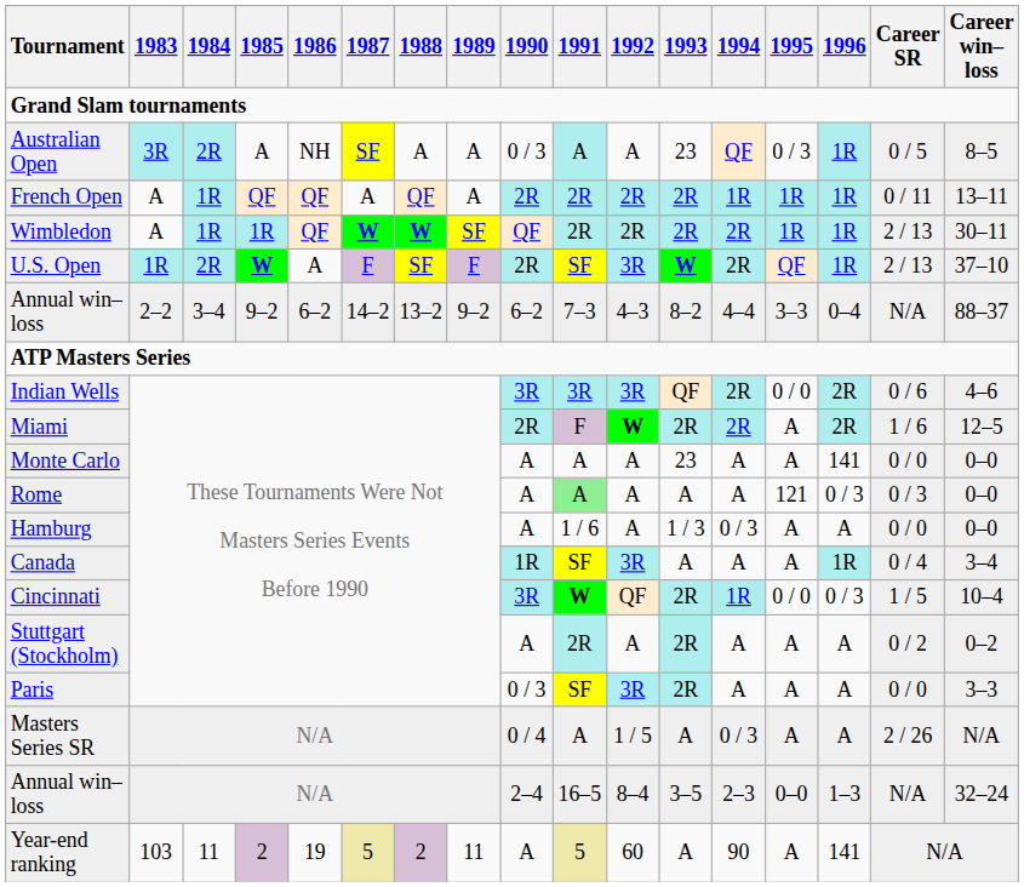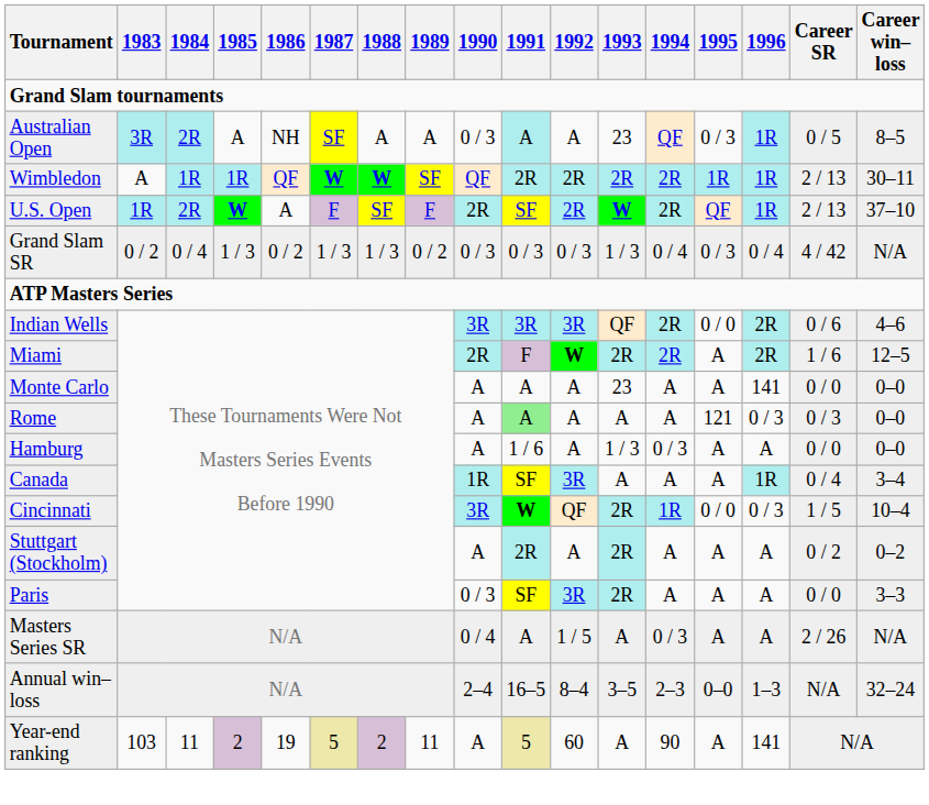- row: French Open | A | 1R | QF | QF | A | QF | A | 2R | 2R | 2R | 2R | 1R | 1R | 1R | 0 / 11 | 13–11
U.S. Open | 1992: 3R -> 2R
+ row: Grand Slam SR | 0 / 2 | 0 / 4 | 1 / 3 | 0 / 2 | 1 / 3 | 1 / 3 | 0 / 2 | 0 / 3 | 0 / 3 | 0 / 3 | 1 / 3 | 0 / 4 | 0 / 3 | 0 / 4 | 4 / 42 | N/A
- row: Annual win–loss | 2–2 | 3–4 | 9–2 | 6–2 | 14–2 | 13–2 | 9–2 | 6–2 | 7–3 | 4–3 | 8–2 | 4–4 | 3–3 | 0–4 | N/A | 88–37
